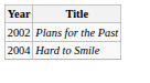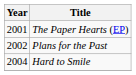+ row: 2001 | The Paper Hearts (EP)
